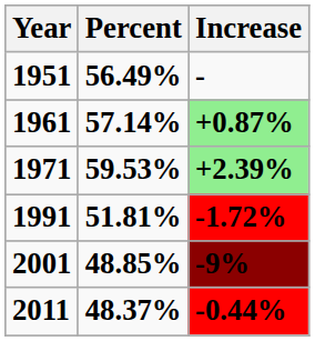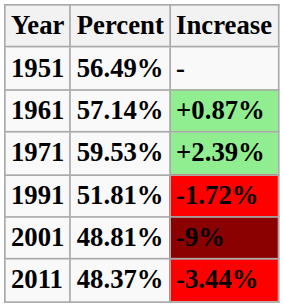2001 | Percent: 48.85% -> 48.81%
2011 | Increase: -0.44% -> -3.44%
